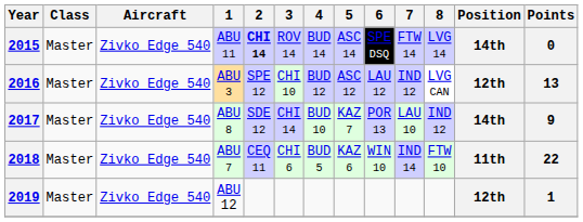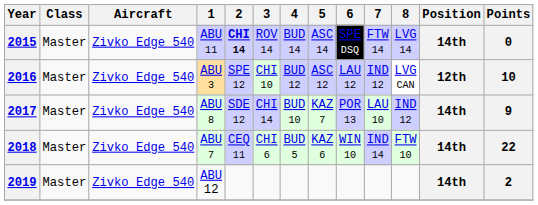2016 | Points: 13 -> 10
2018 | Position: 11th -> 14th
2019 | Position: 12th -> 14th
2019 | Points: 1 -> 2
